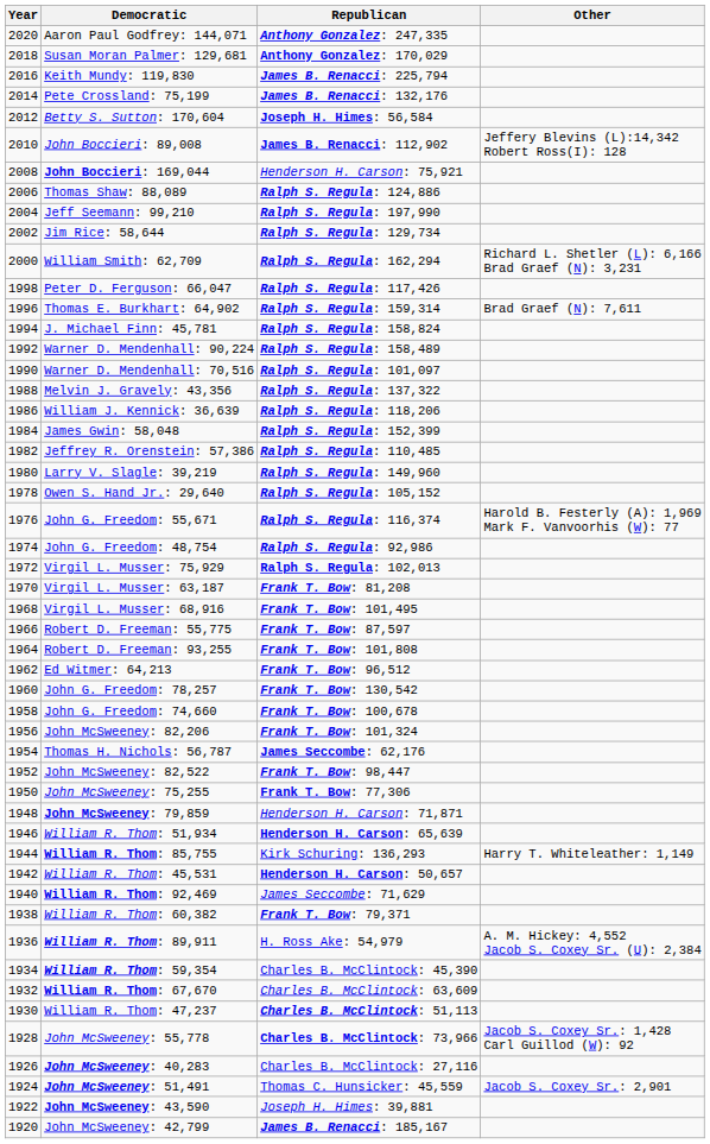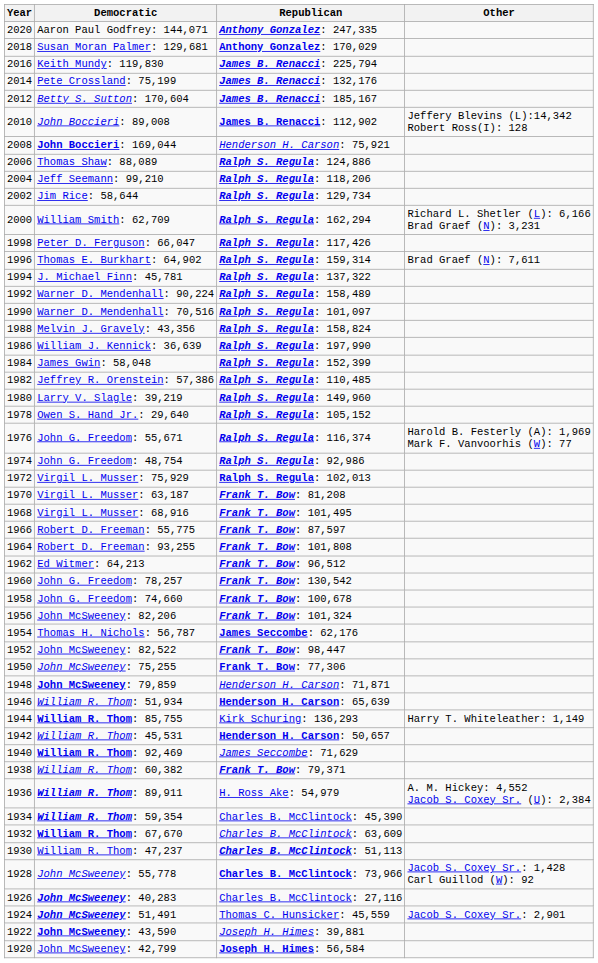Betty S. Sutton: 170,604 | Republican: Joseph H. Himes: 56,584 -> James B. Renacci: 185,167
Jeff Seemann: 99,210 | Republican: Ralph S. Regula: 197,990 -> Ralph S. Regula: 118,206
J. Michael Finn: 45,781 | Republican: Ralph S. Regula: 158,824 -> Ralph S. Regula: 137,322
Melvin J. Gravely: 43,356 | Republican: Ralph S. Regula: 137,322 -> Ralph S. Regula: 158,824
William J. Kennick: 36,639 | Republican: Ralph S. Regula: 118,206 -> Ralph S. Regula: 197,990
John McSweeney: 42,799 | Republican: James B. Renacci: 185,167 -> Joseph H. Himes: 56,584
